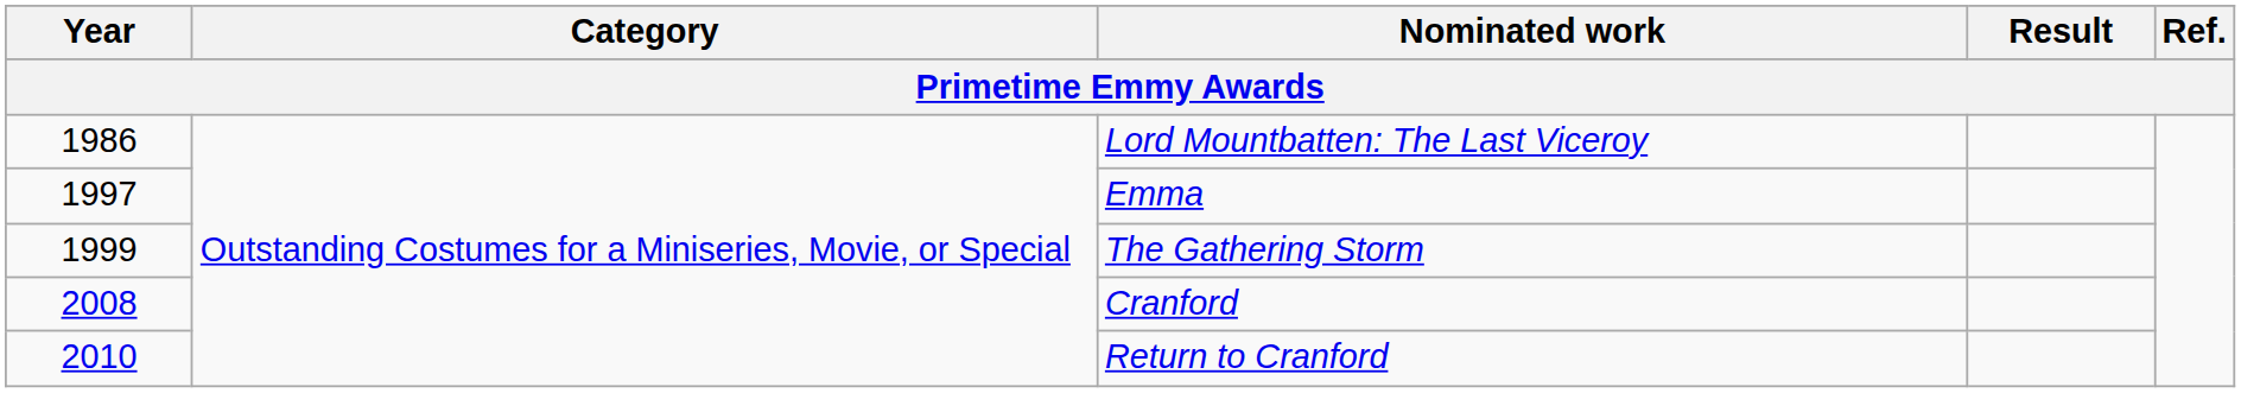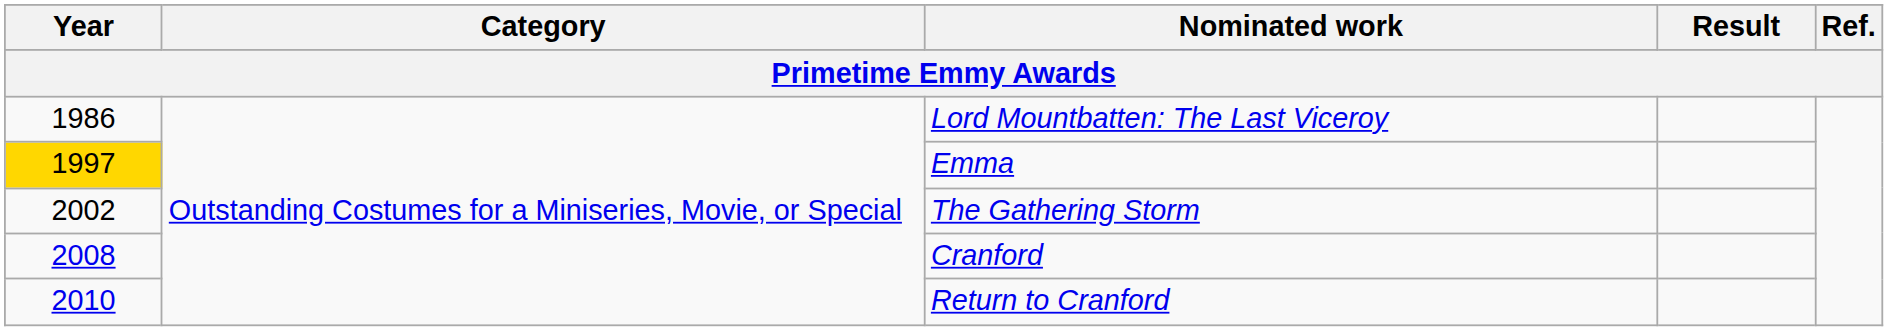Emma | Year: no background -> gold background
The Gathering Storm | Year: 1999 -> 2002
